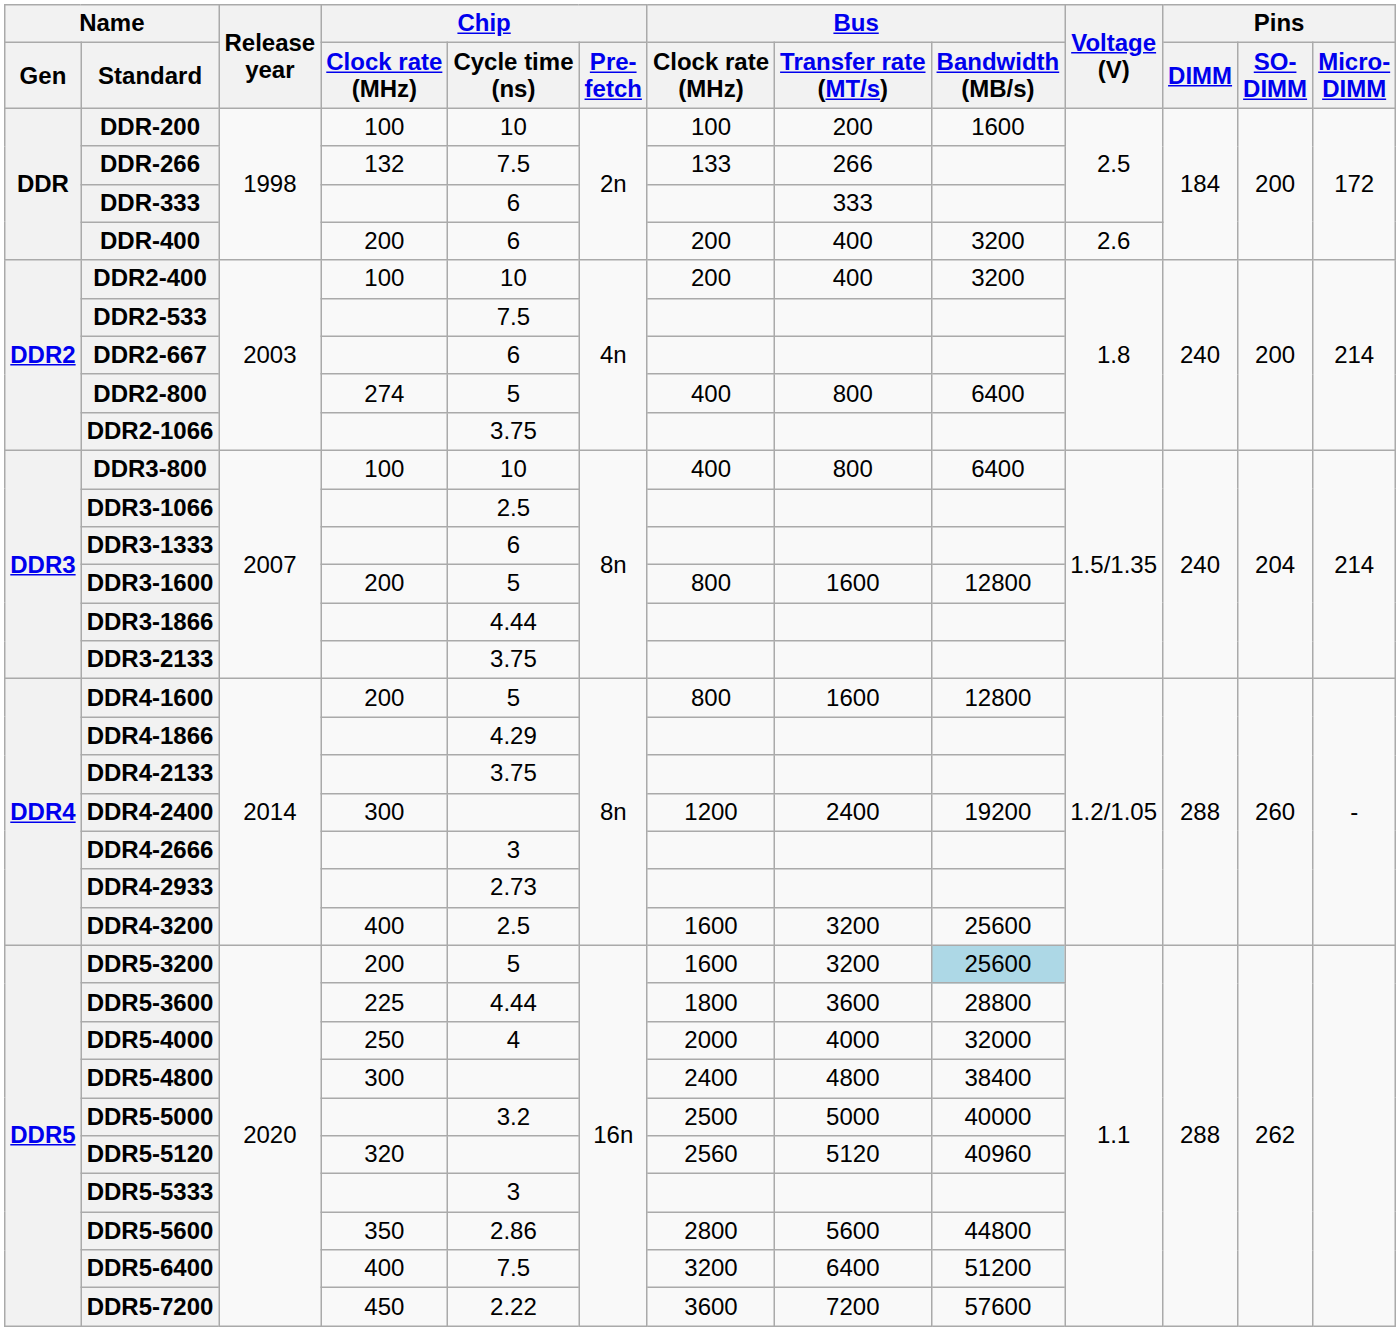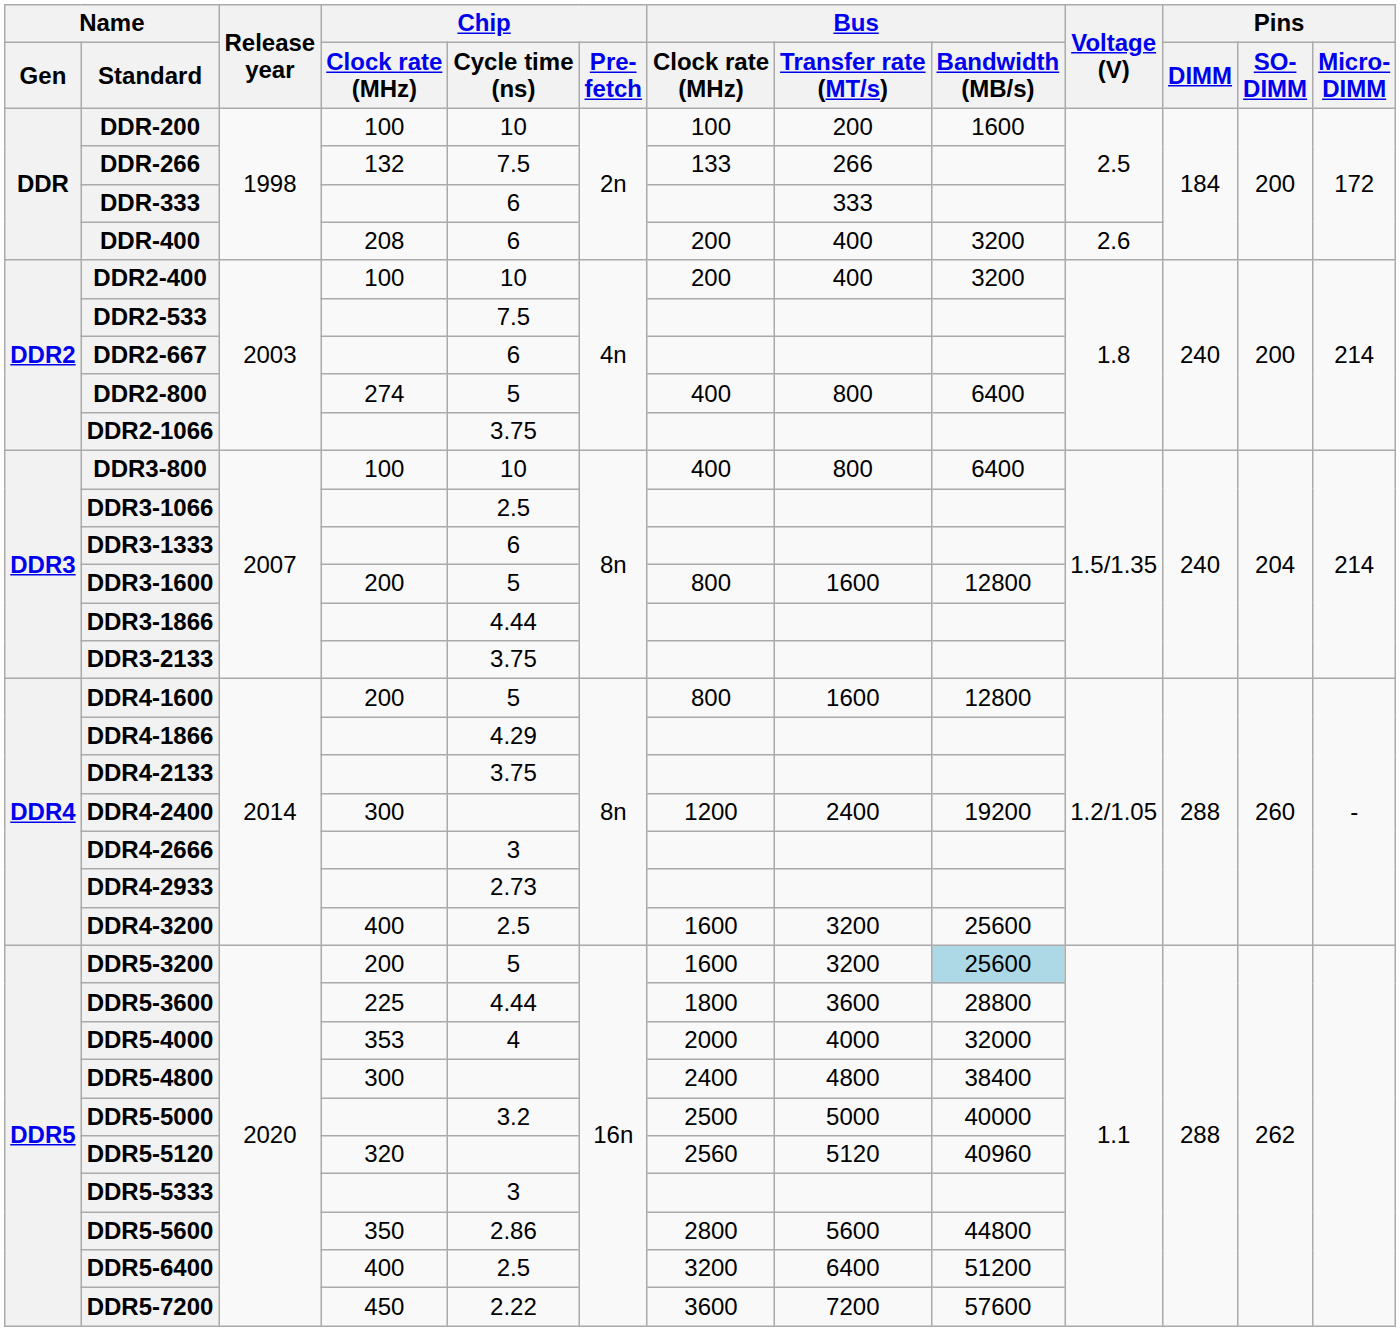DDR-400 | Chip / Clock rate (MHz): 200 -> 208
DDR5-4000 | Chip / Clock rate (MHz): 250 -> 353
DDR5-6400 | Chip / Cycle time (ns): 7.5 -> 2.5
